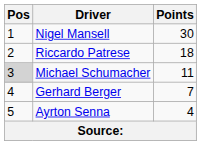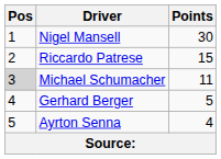Riccardo Patrese | Points: 18 -> 15
Gerhard Berger | Points: 7 -> 5
